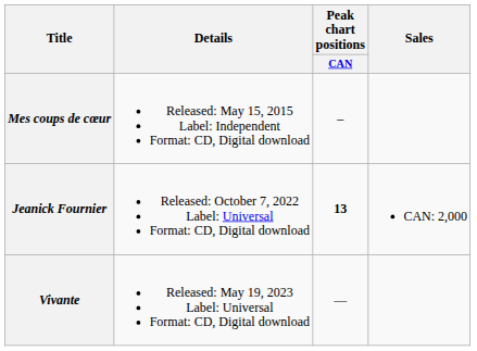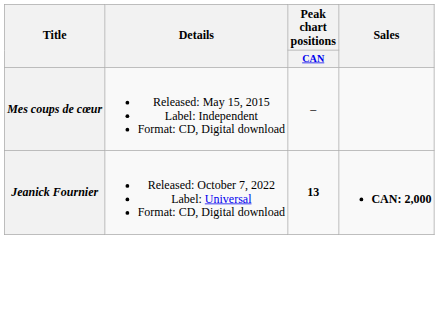Jeanick Fournier | Sales: normal -> bold
- row: Vivante | Released: May 19, 2023 Label: Universal Format: CD, Digital download | —
